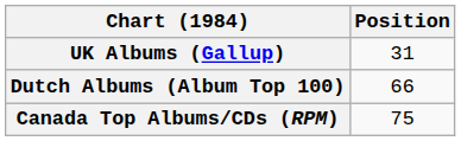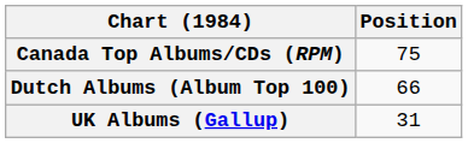rows swapped: Canada Top Albums/CDs (RPM) <-> UK Albums (Gallup)
